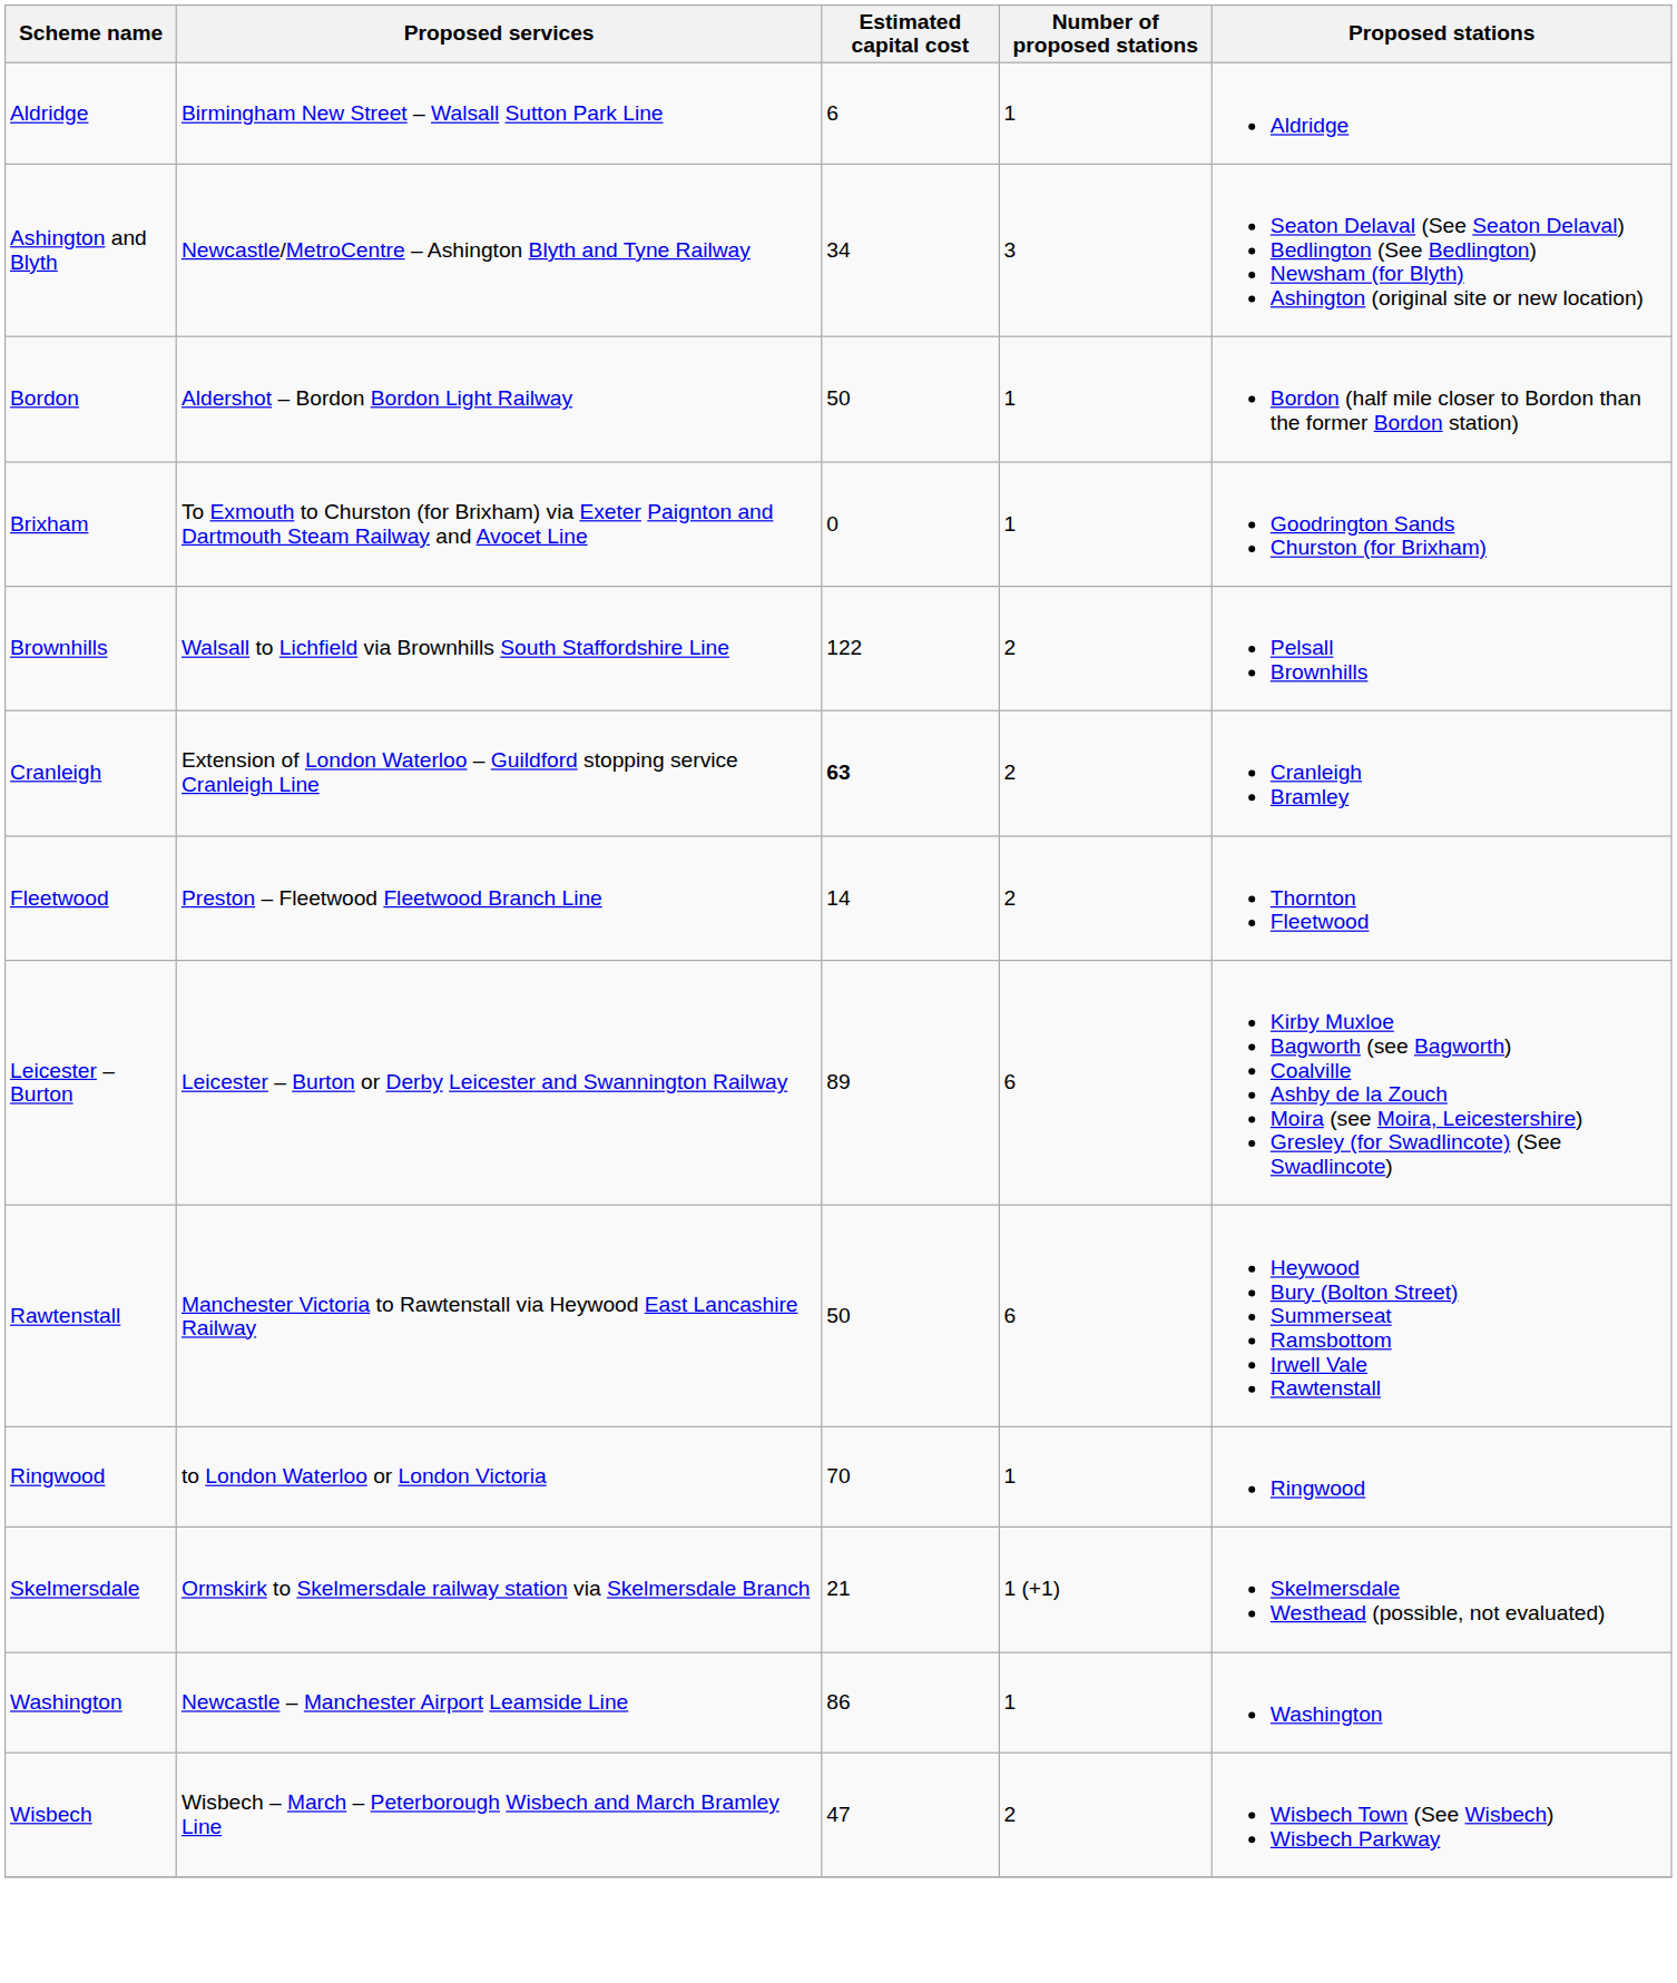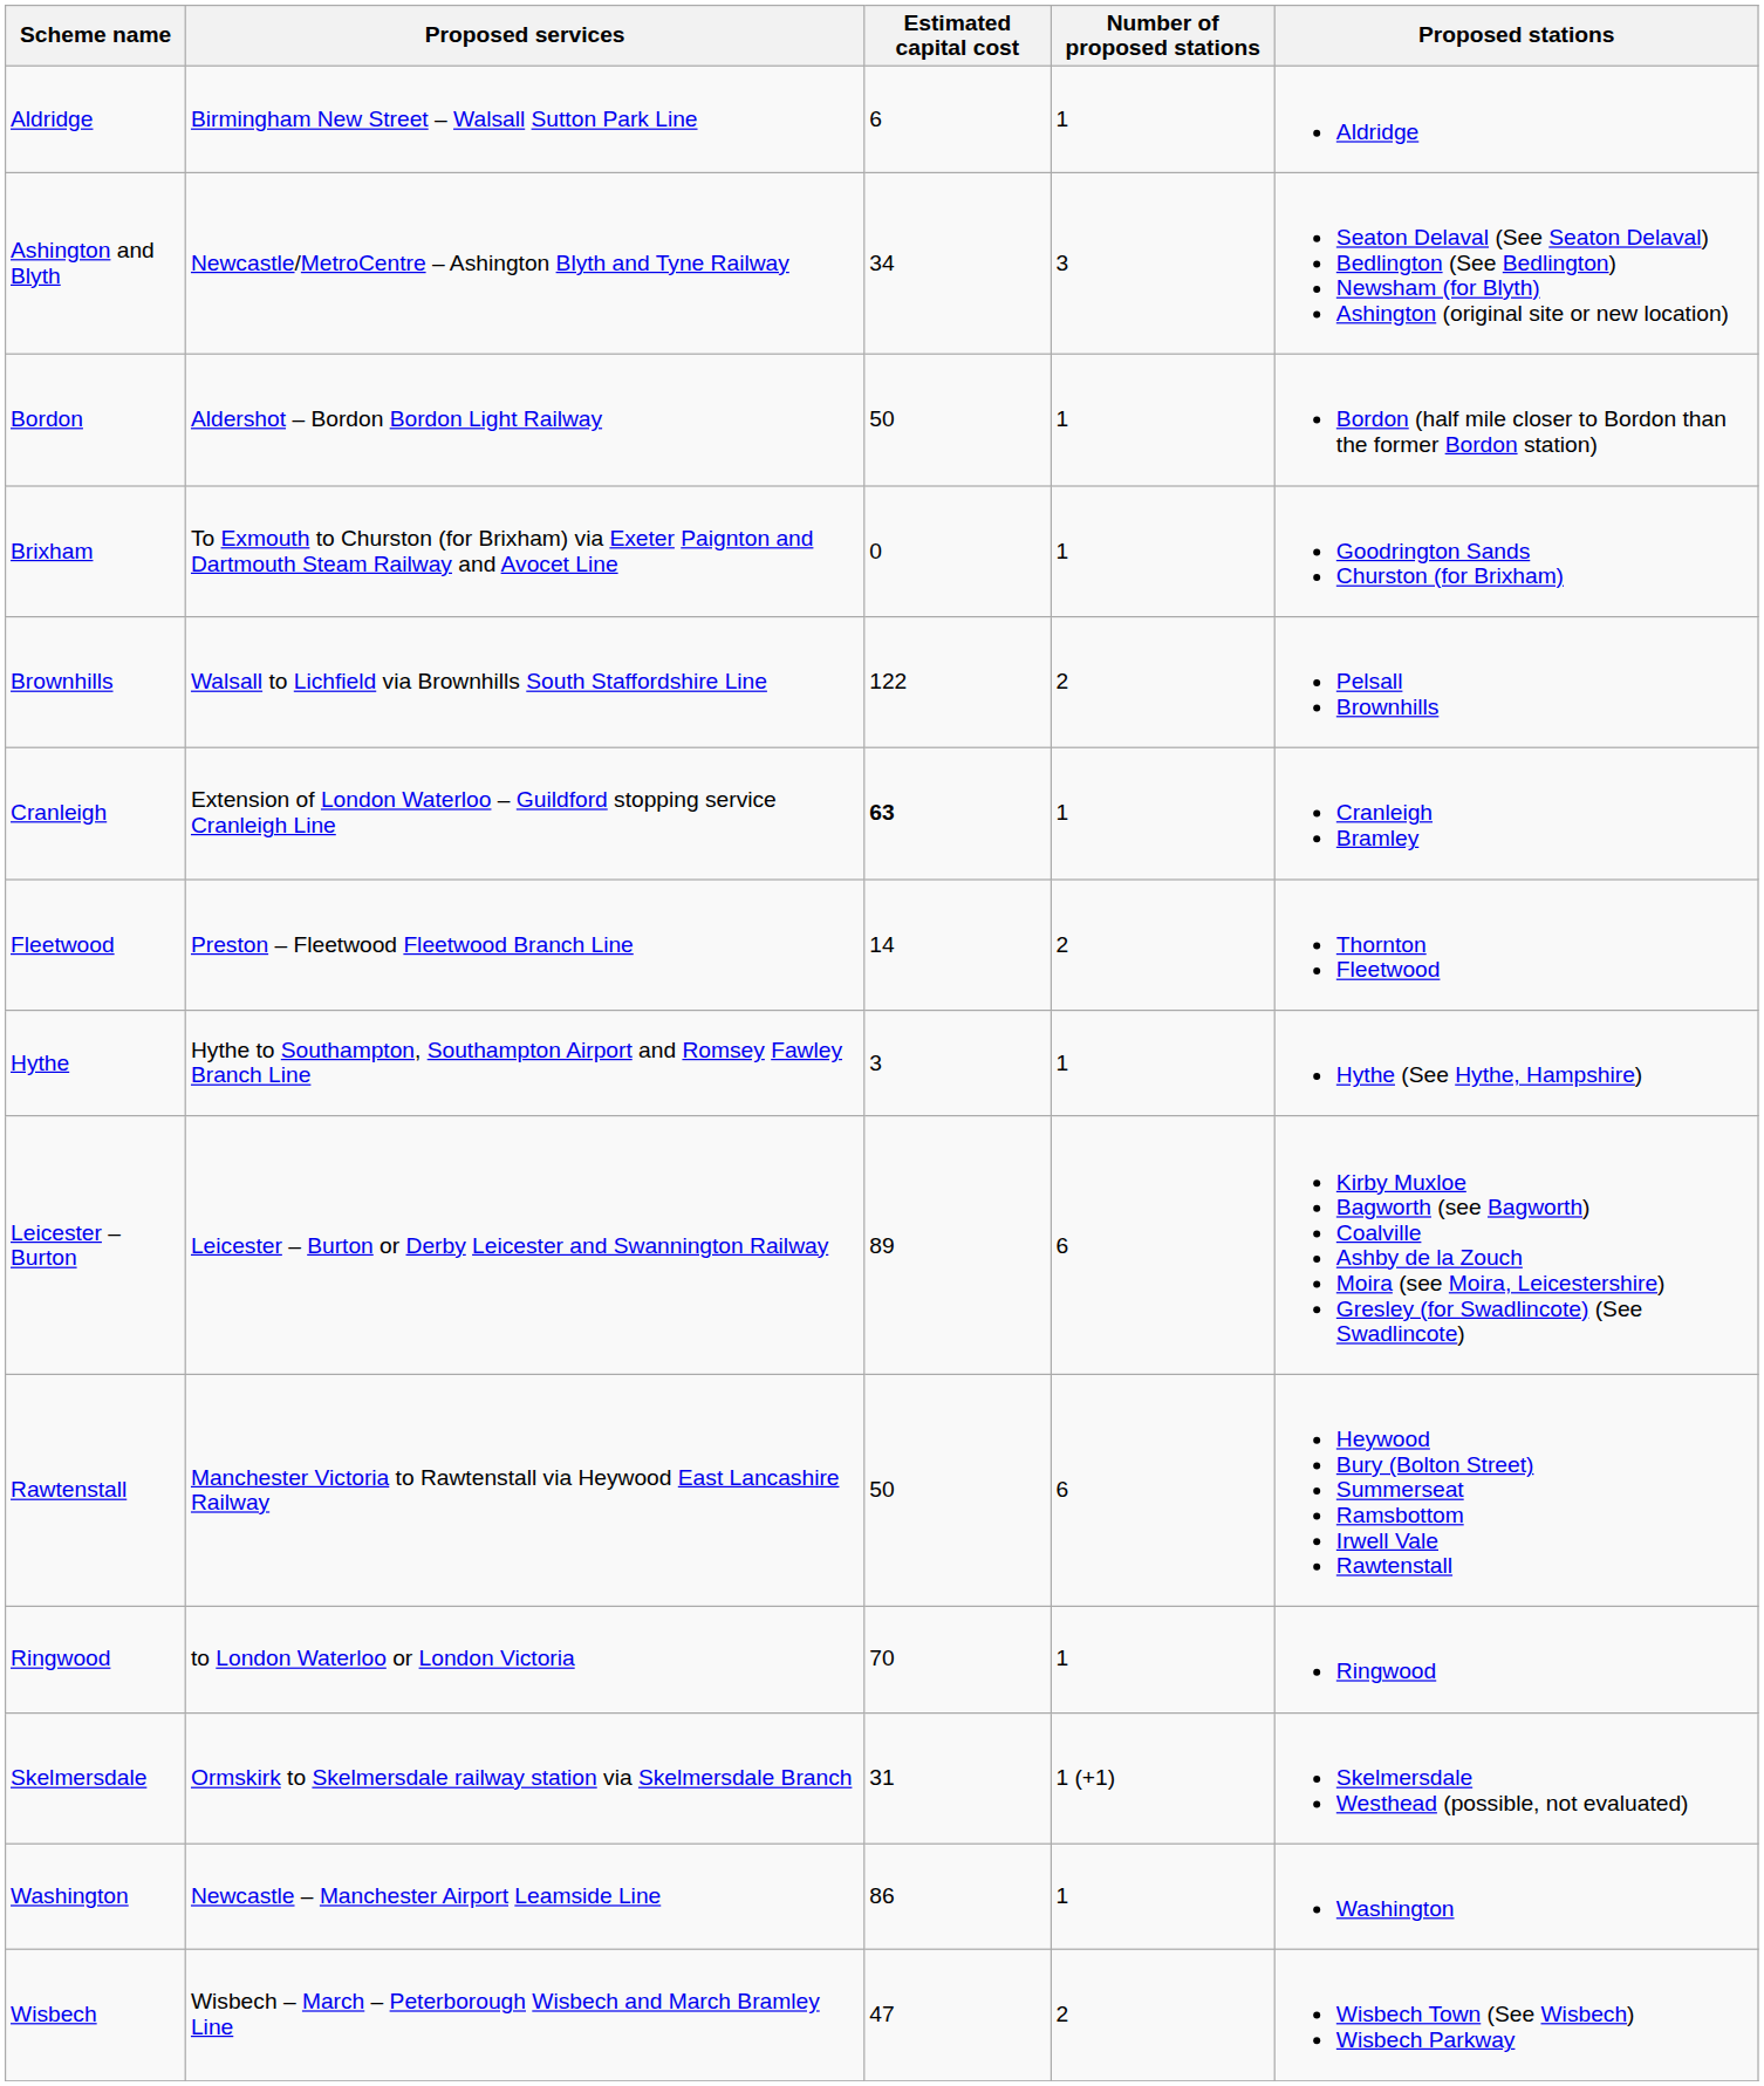Cranleigh | Number of proposed stations: 2 -> 1
+ row: Hythe | Hythe to Southampton, Southampton Airport and Romsey Fawley Branch Line | 3 | 1 | Hythe (See Hythe, Hampshire)
Skelmersdale | Estimated capital cost: 21 -> 31
